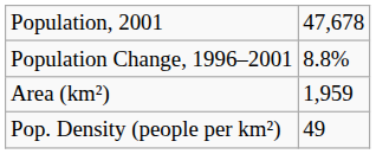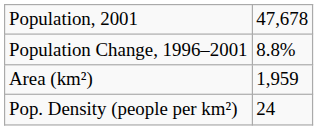Pop. Density (people per km²) | column 2: 49 -> 24
